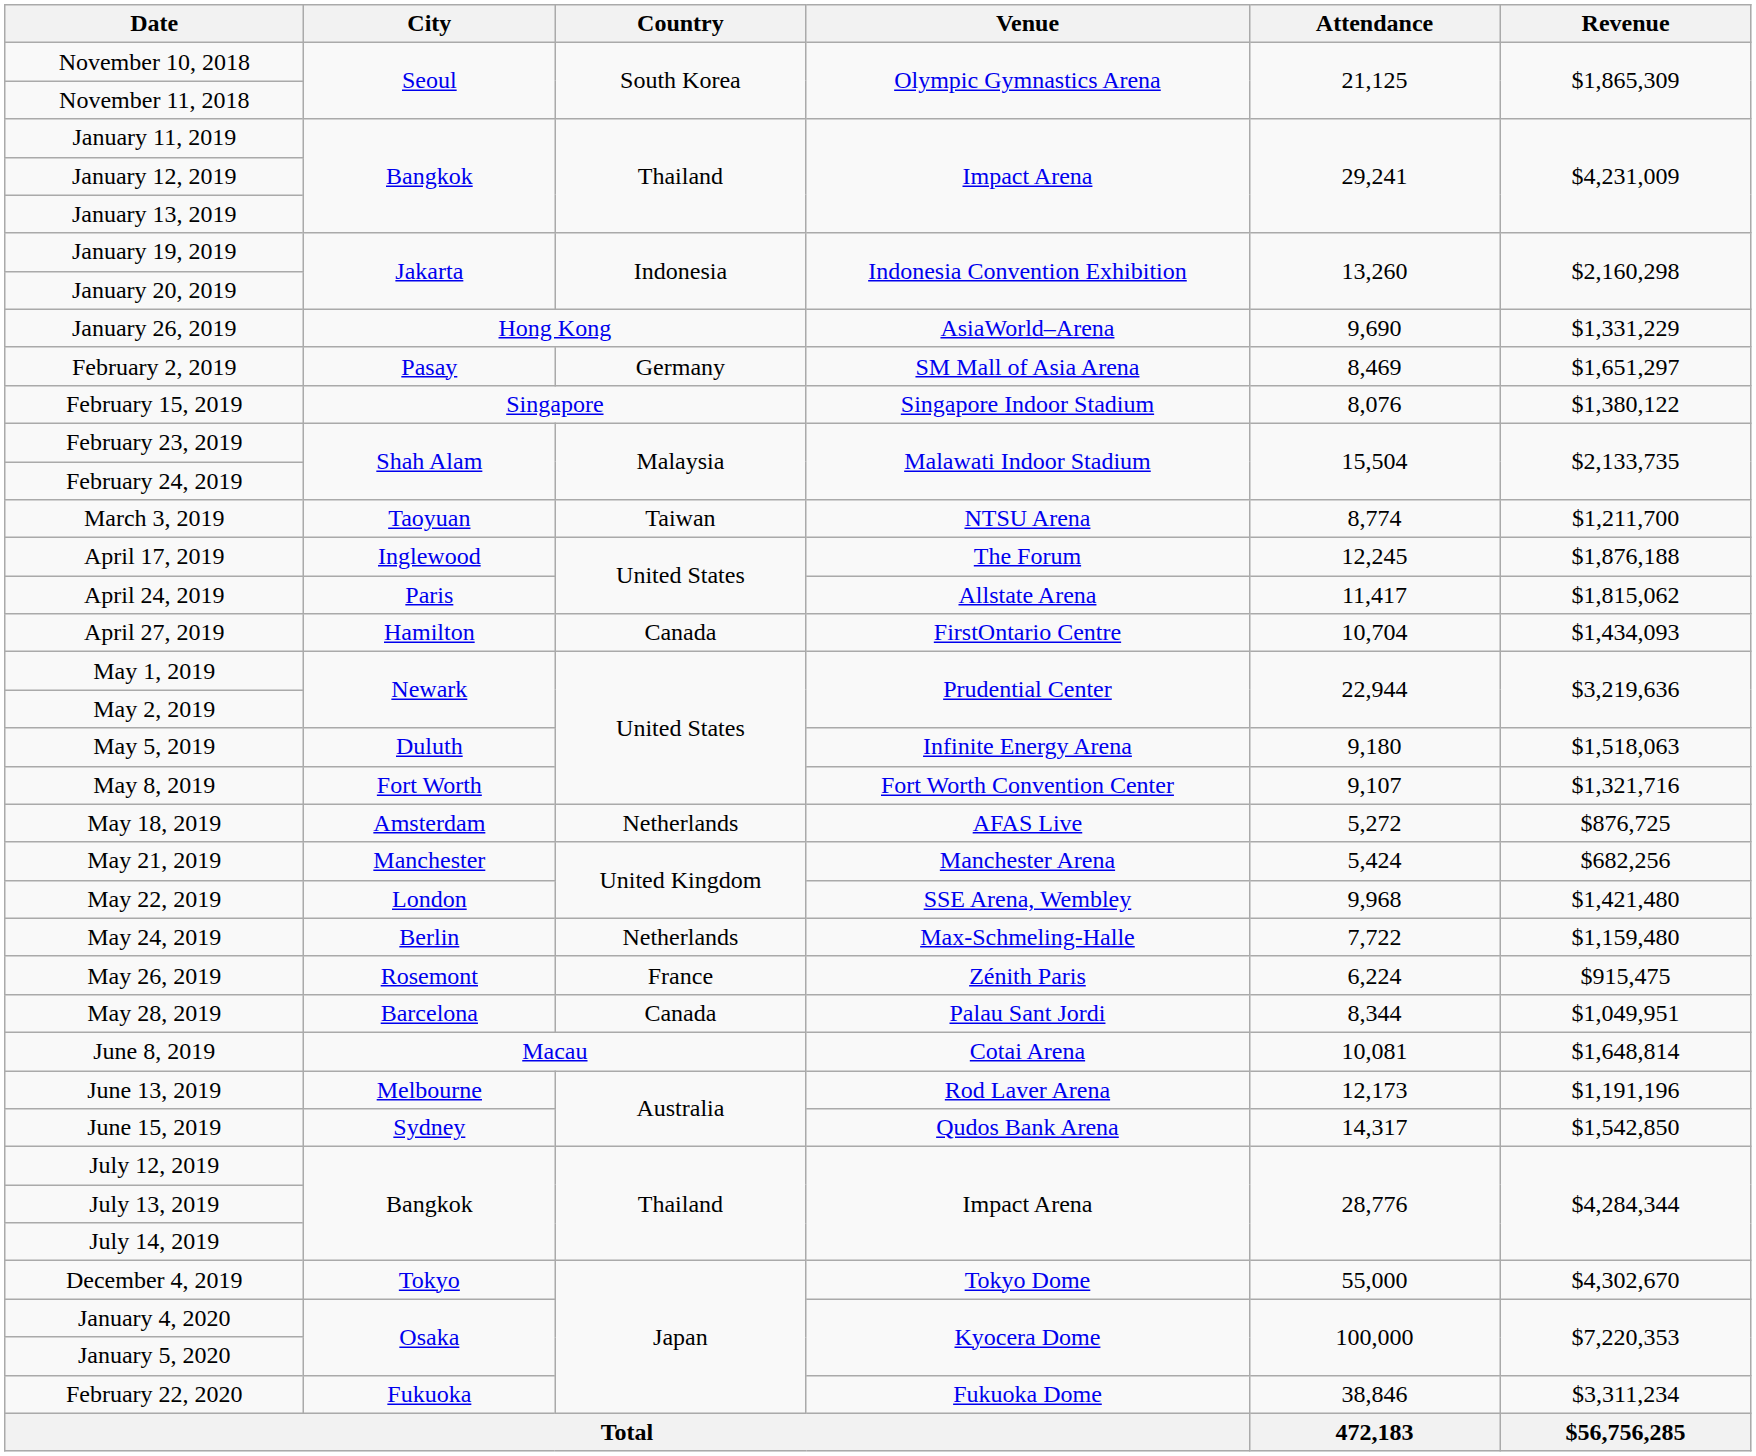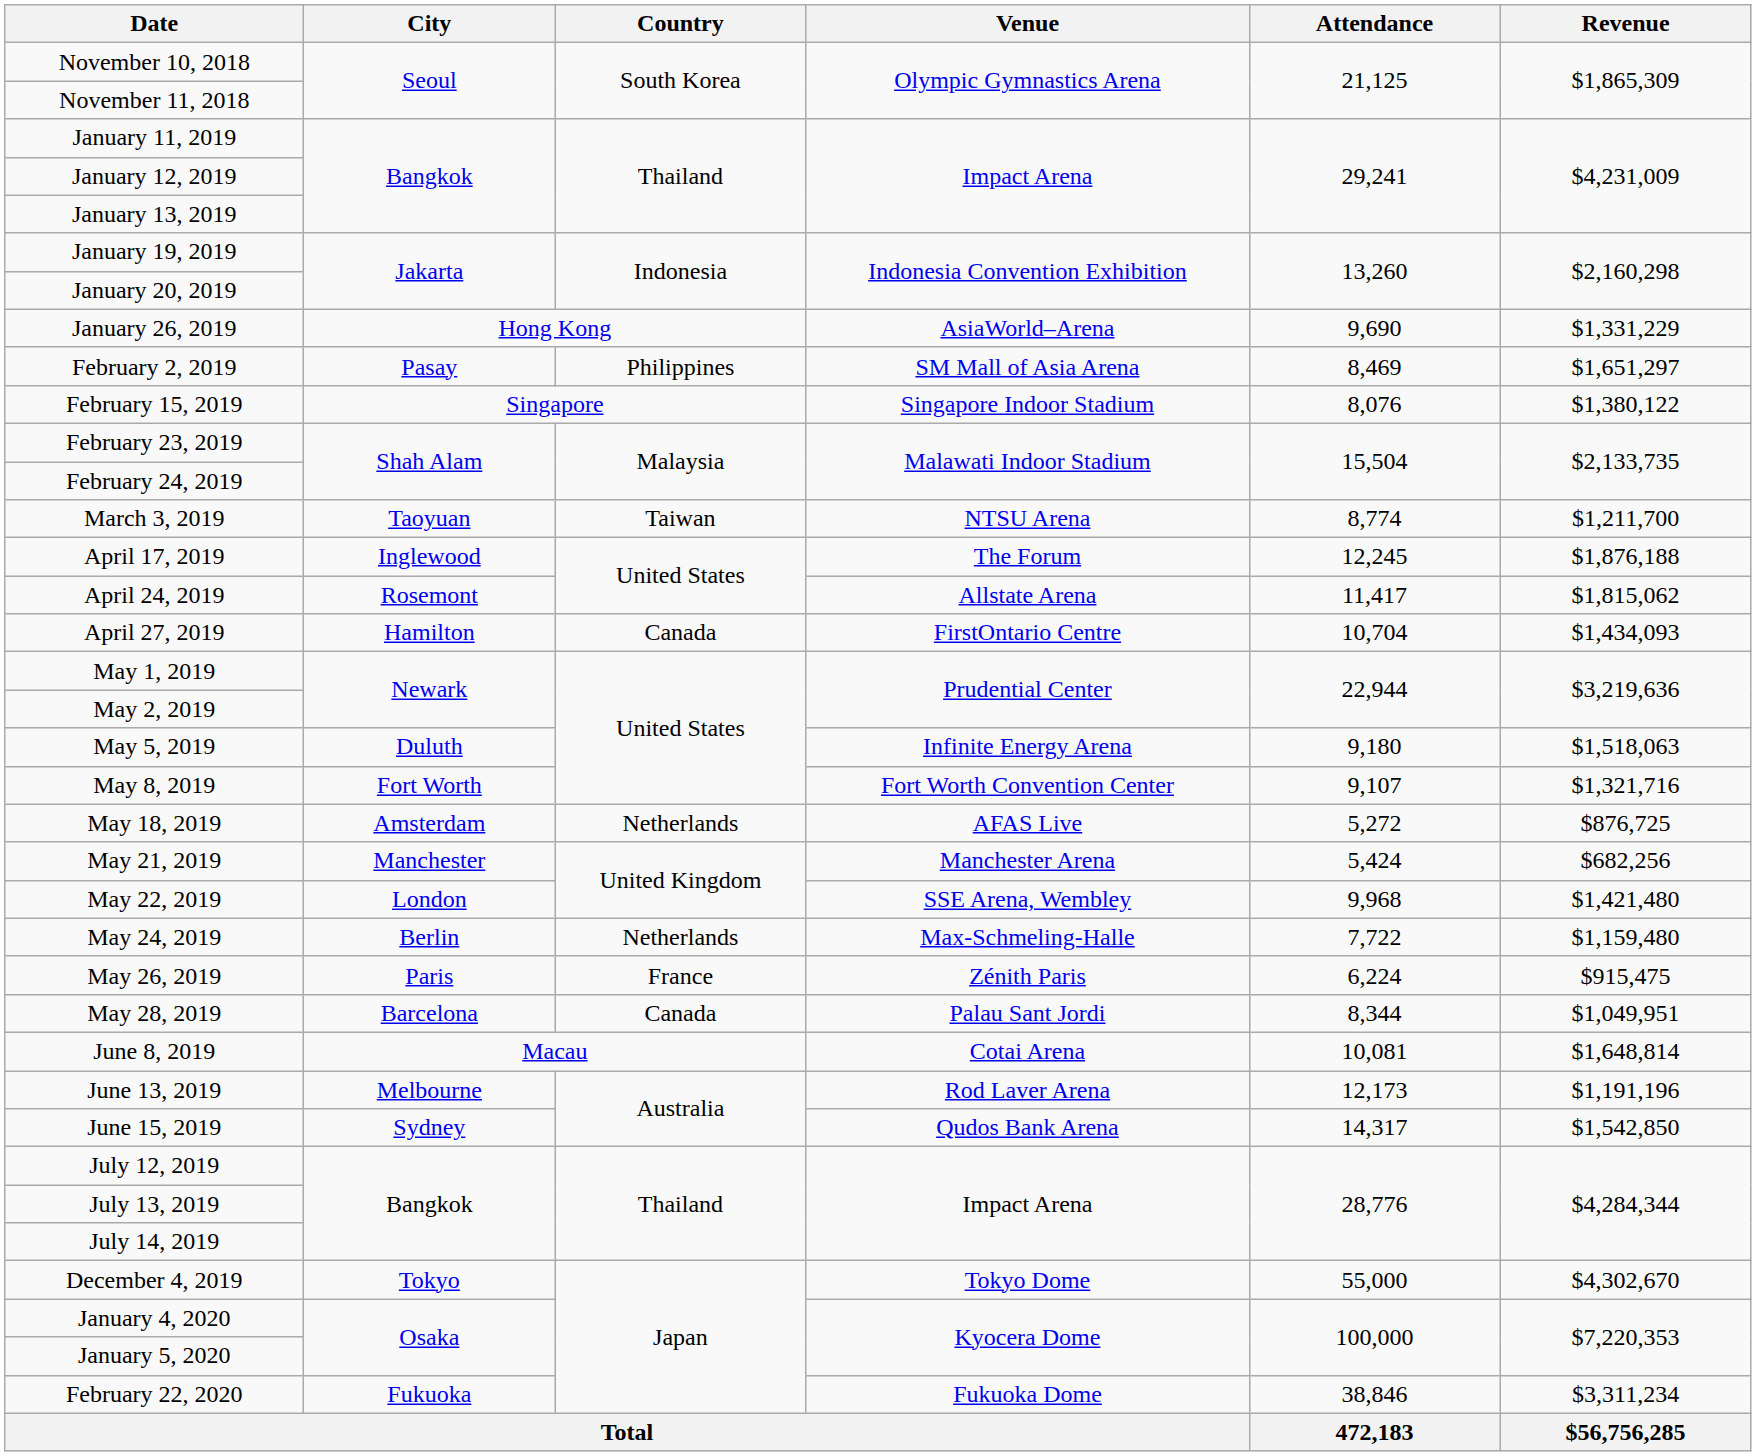February 2, 2019 | Country: Germany -> Philippines
April 24, 2019 | City: Paris -> Rosemont
May 26, 2019 | City: Rosemont -> Paris
